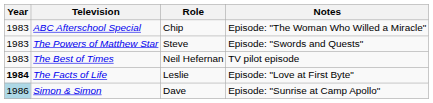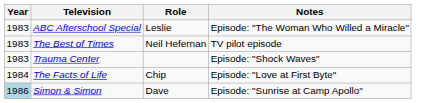ABC Afterschool Special | Role: Chip -> Leslie
- row: 1983 | The Powers of Matthew Star | Steve | Episode: "Swords and Quests"
+ row: 1983 | Trauma Center | Episode: "Shock Waves"
The Facts of Life | Year: bold -> normal
The Facts of Life | Role: Leslie -> Chip
